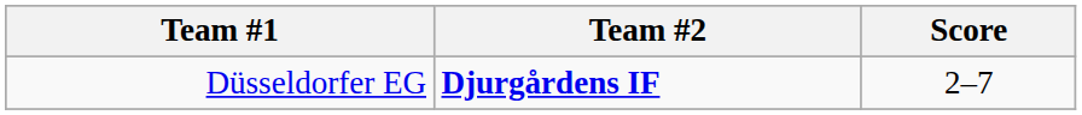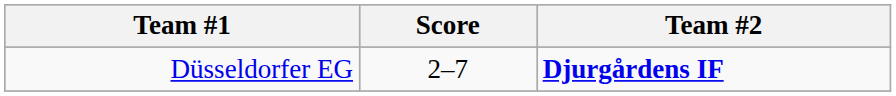columns swapped: Score <-> Team #2
